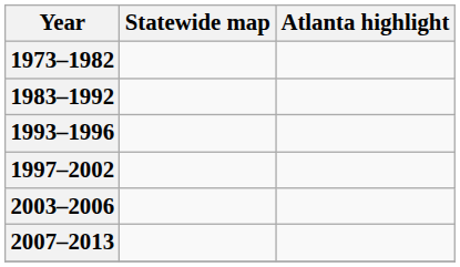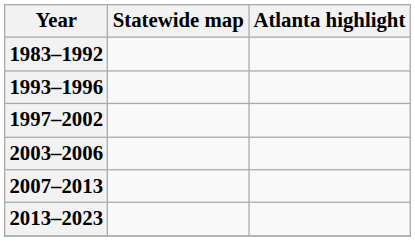- row: 1973–1982
+ row: 2013–2023
